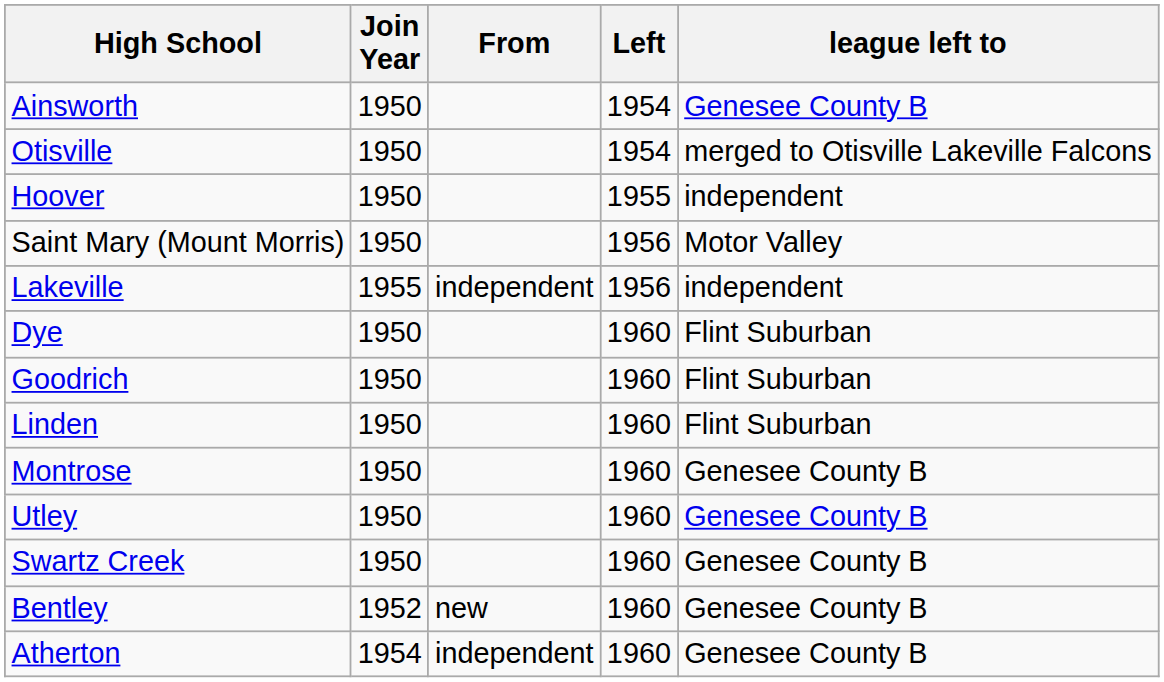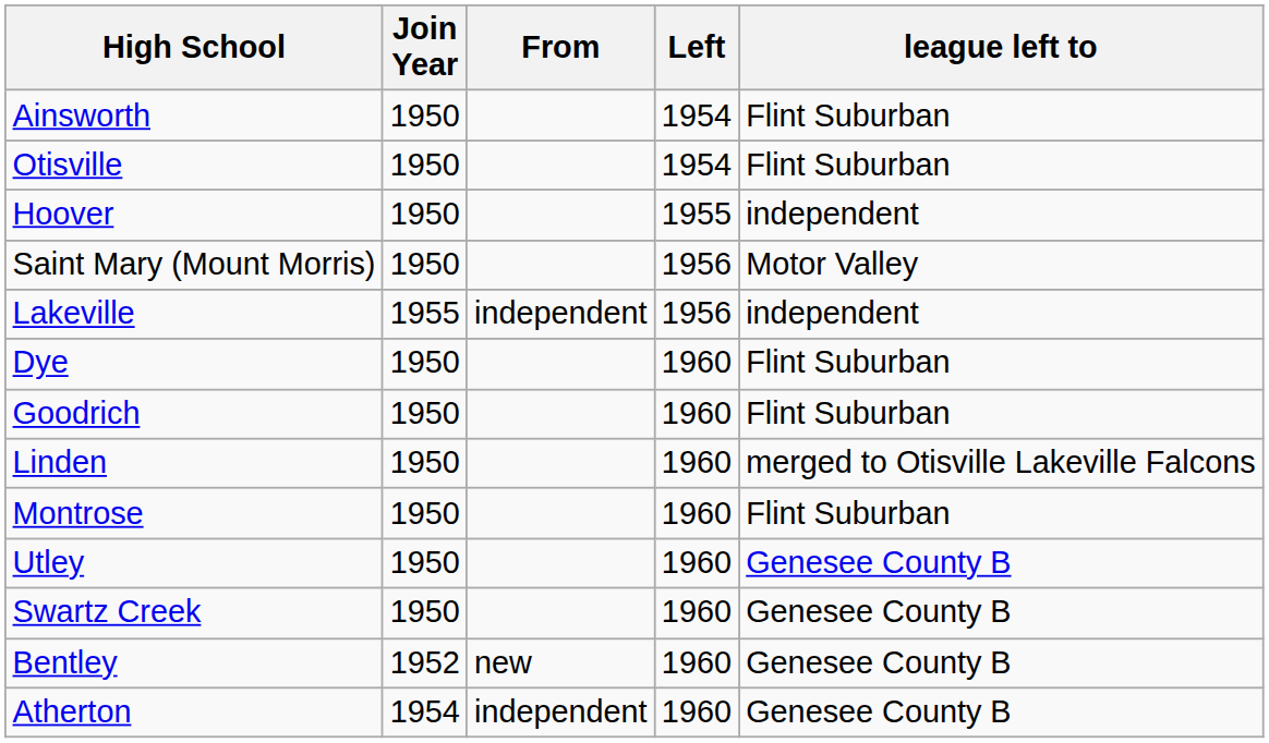Ainsworth | league left to: Genesee County B -> Flint Suburban
Otisville | league left to: merged to Otisville Lakeville Falcons -> Flint Suburban
Linden | league left to: Flint Suburban -> merged to Otisville Lakeville Falcons
Montrose | league left to: Genesee County B -> Flint Suburban
